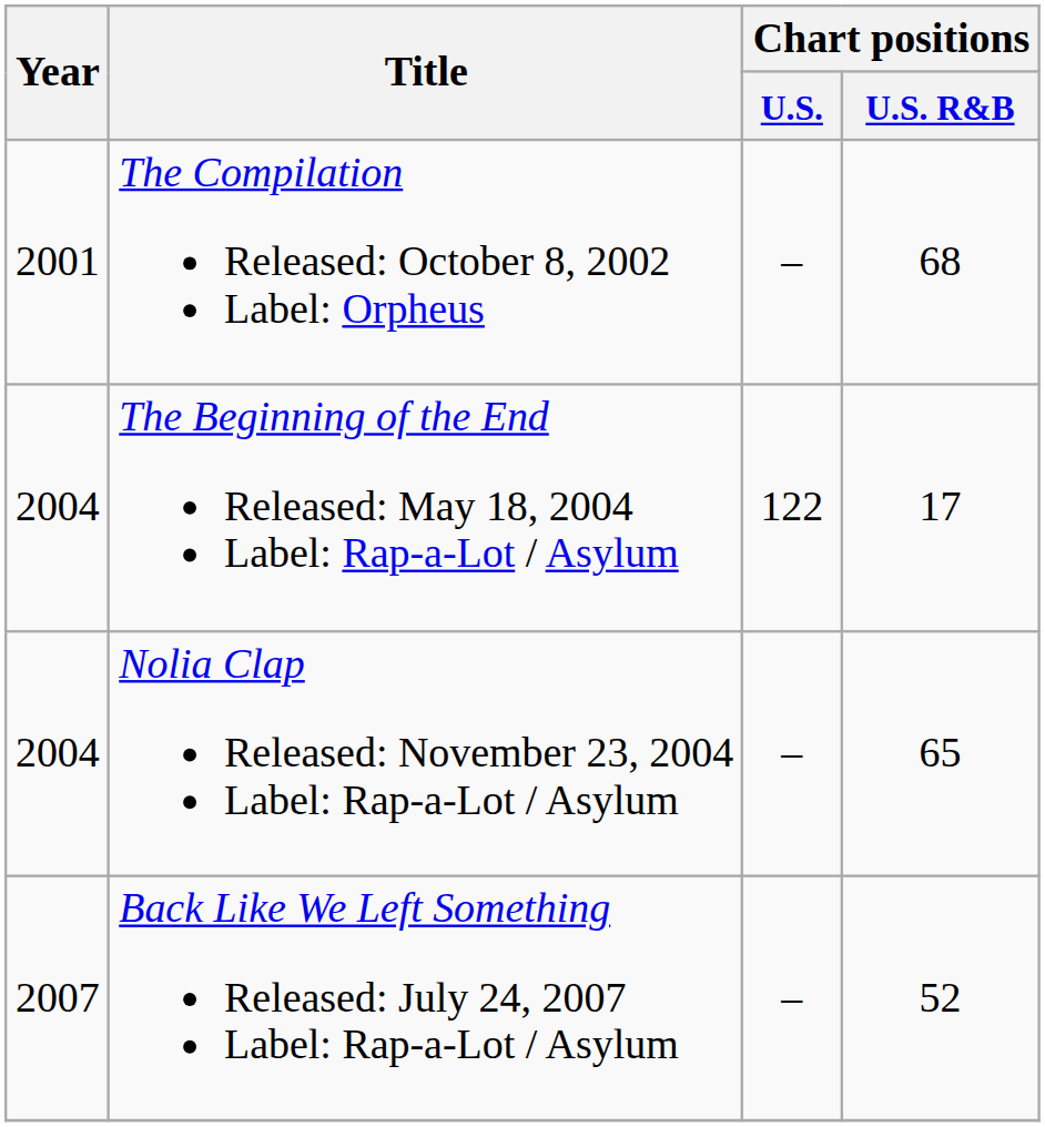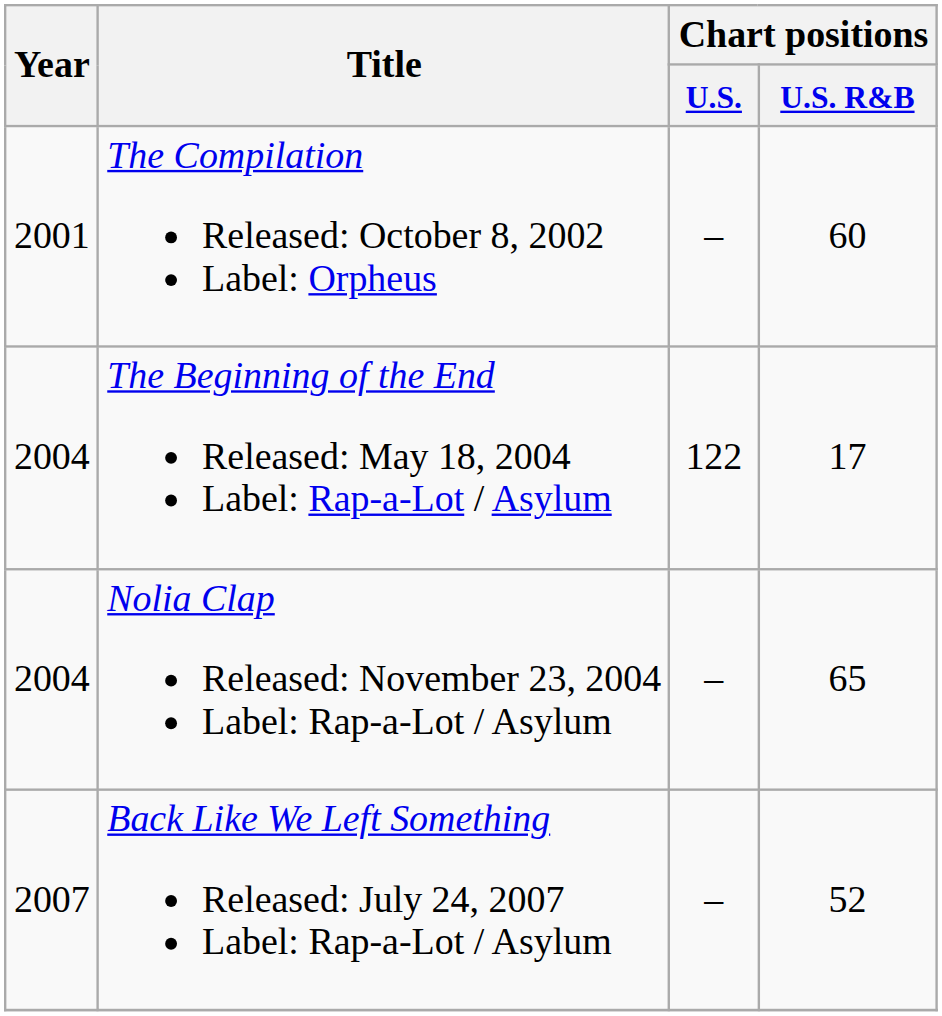The Compilation Released: October 8, 2002 Label: Orpheus | Chart positions / U.S. R&B: 68 -> 60
